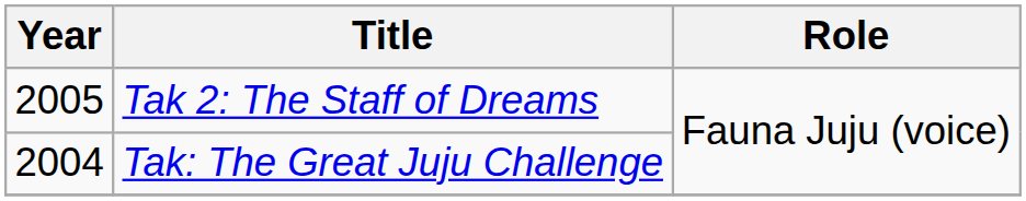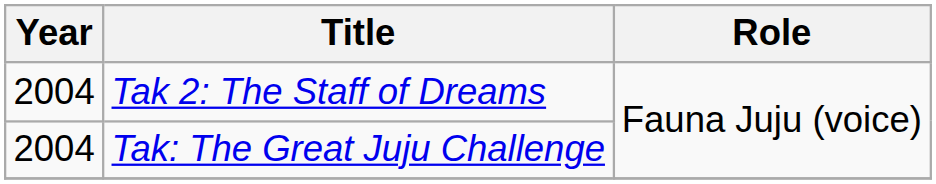Tak 2: The Staff of Dreams | Year: 2005 -> 2004
